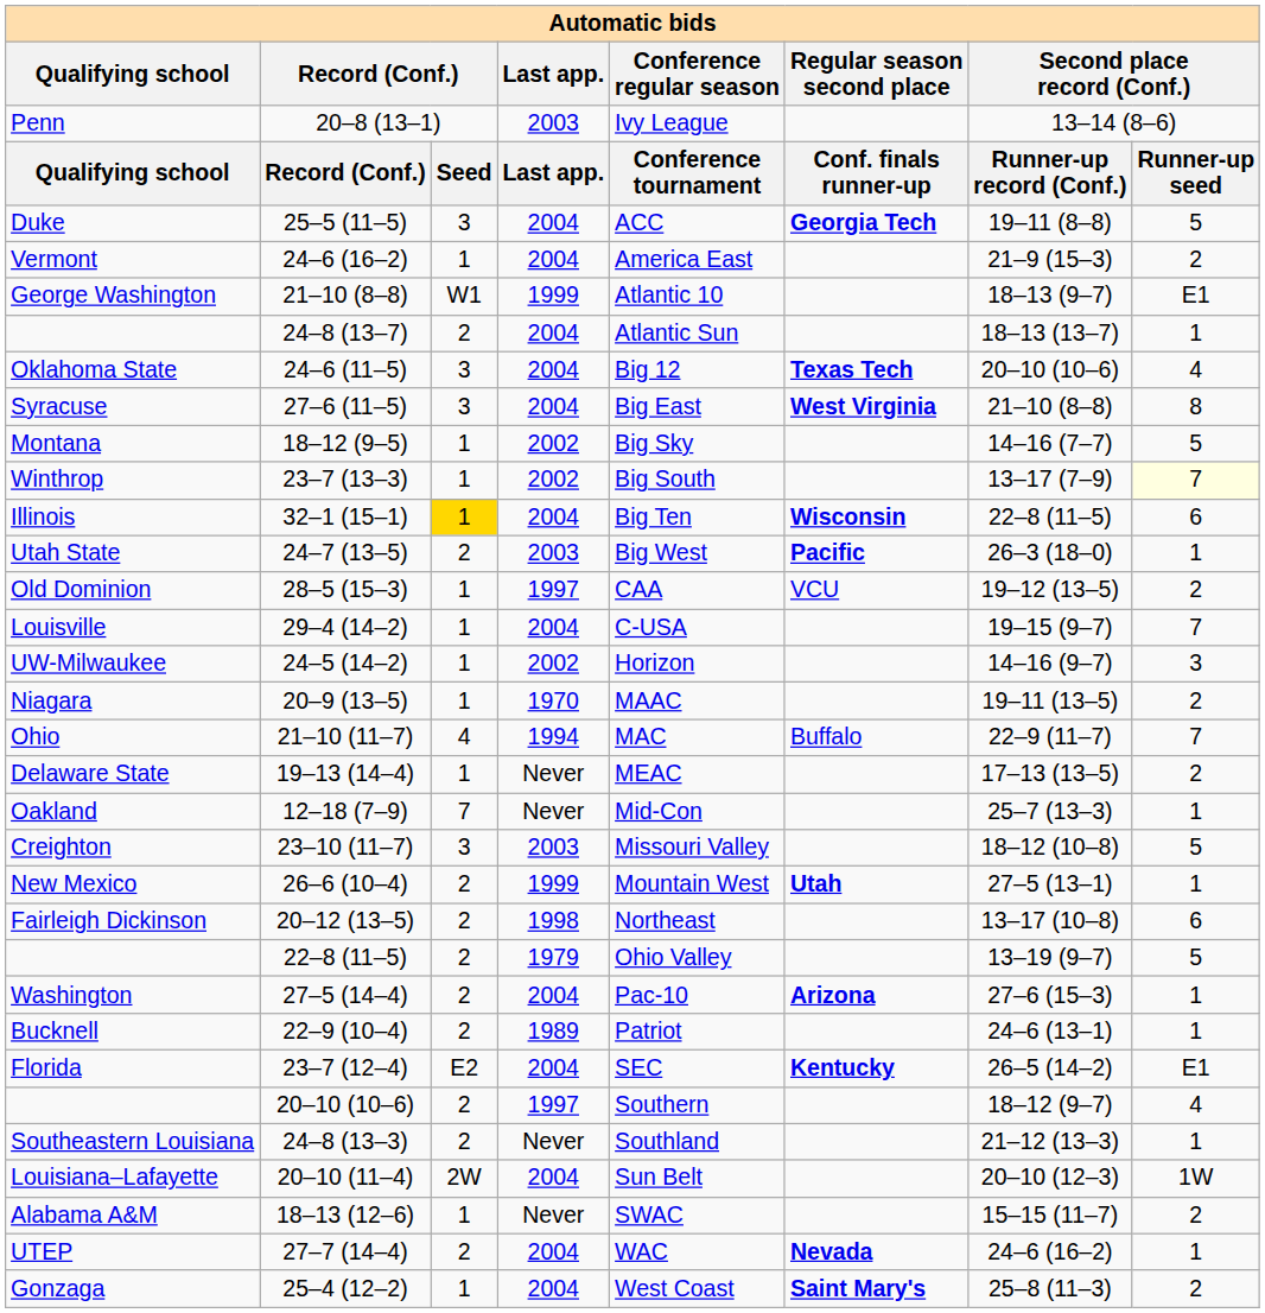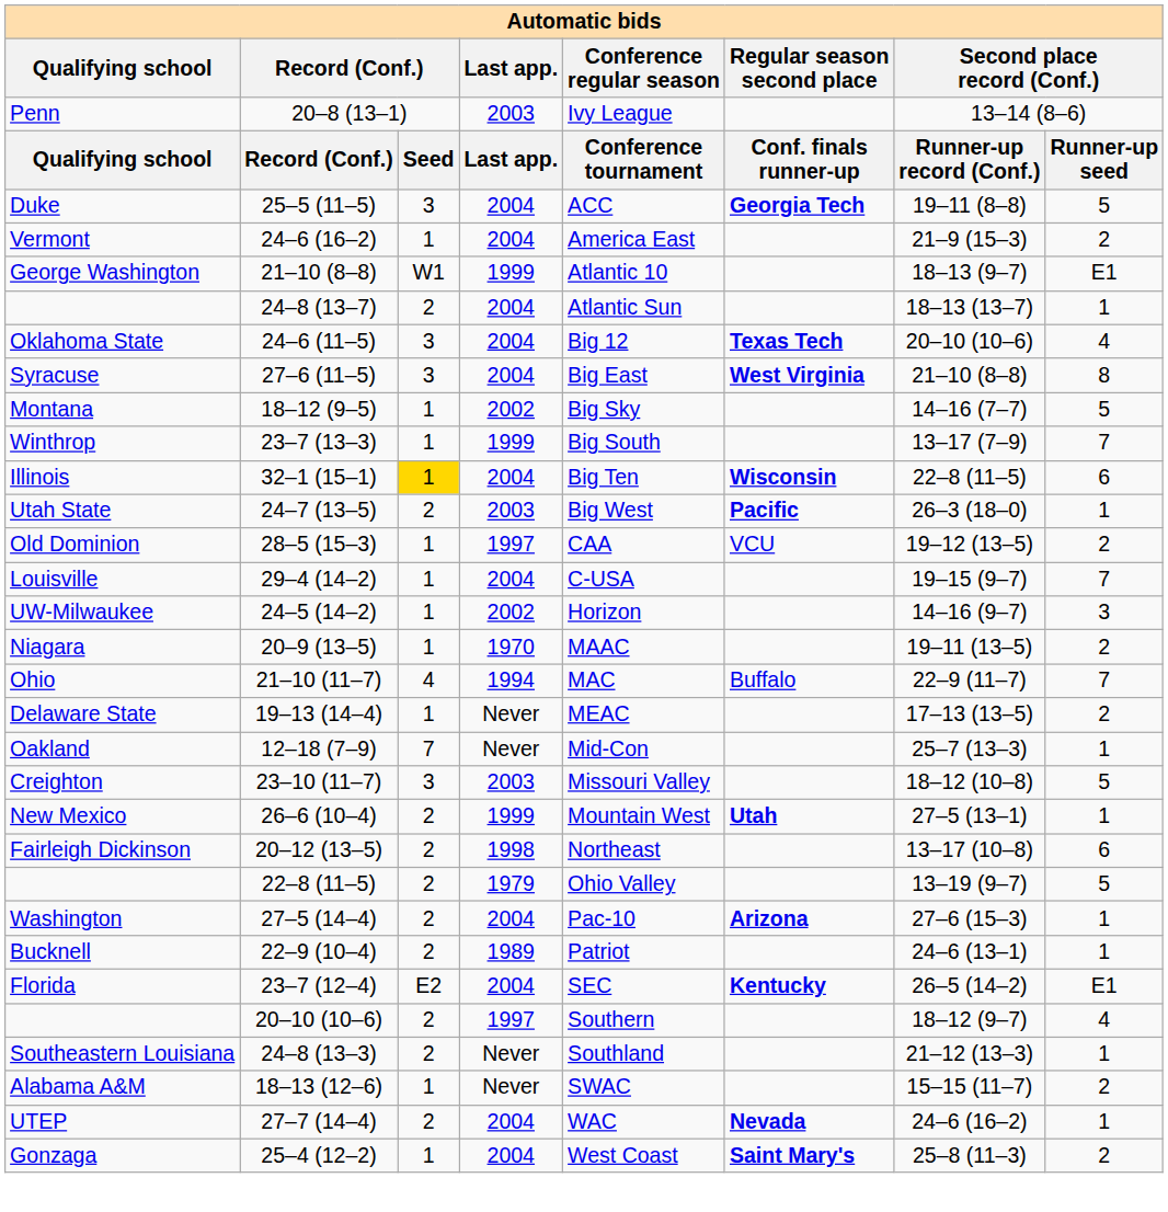Winthrop | Last app.: 2002 -> 1999
Winthrop | column 8: lightyellow background -> no background
- row: Louisiana–Lafayette | 20–10 (11–4) | 2W | 2004 | Sun Belt | 20–10 (12–3) | 1W
